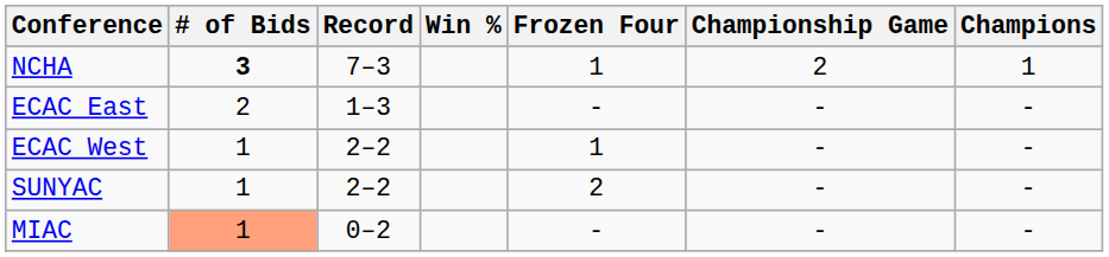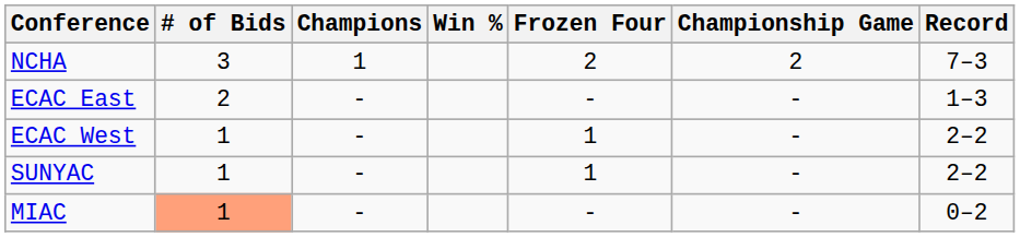columns swapped: Record <-> Champions
NCHA | # of Bids: bold -> normal
NCHA | Frozen Four: 1 -> 2
SUNYAC | Frozen Four: 2 -> 1
